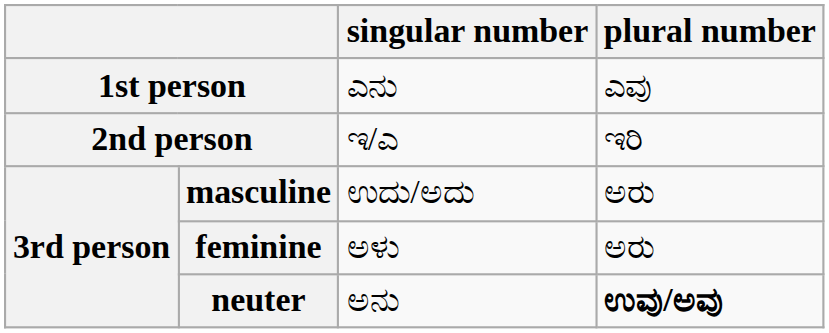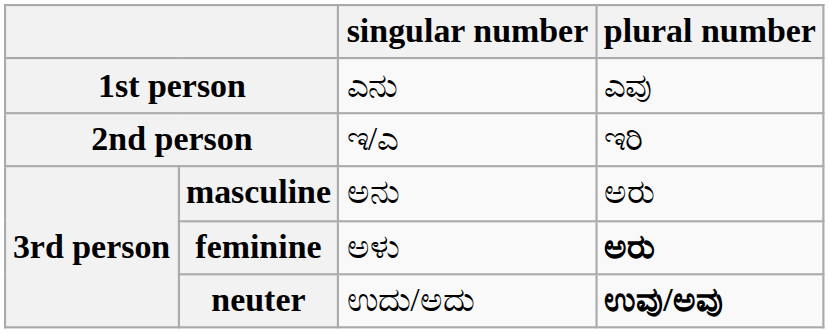masculine | singular number: ಉದು/ಅದು -> ಅನು
feminine | plural number: normal -> bold
neuter | singular number: ಅನು -> ಉದು/ಅದು
